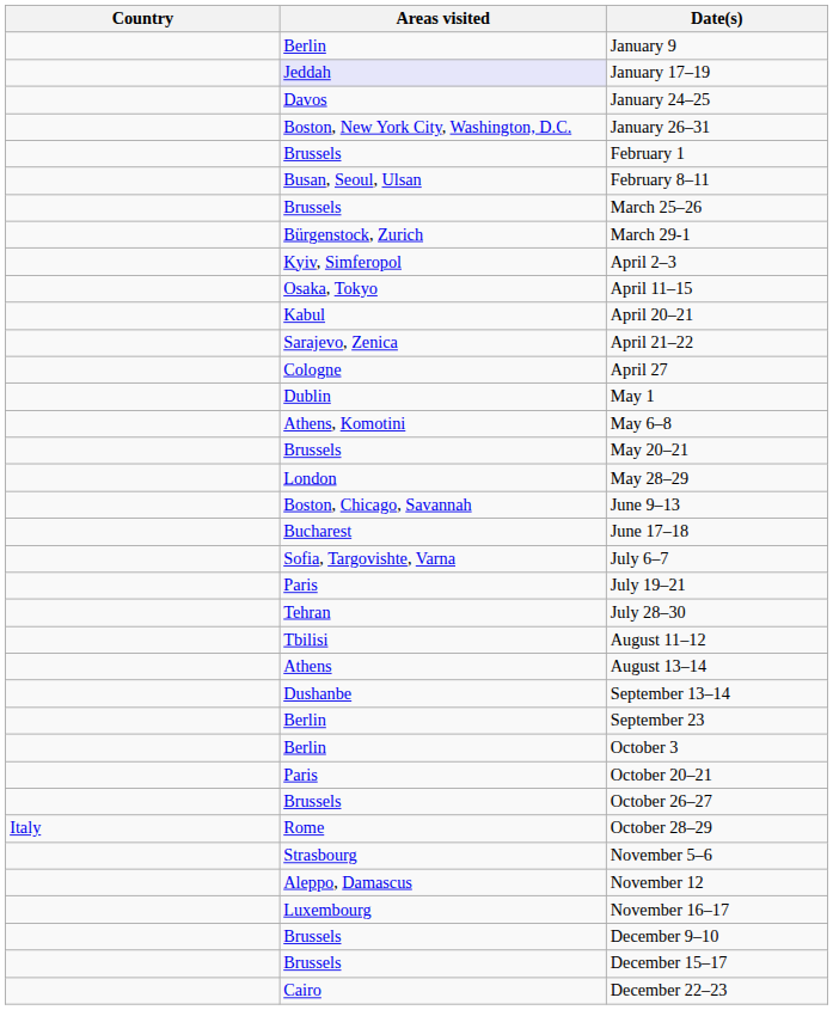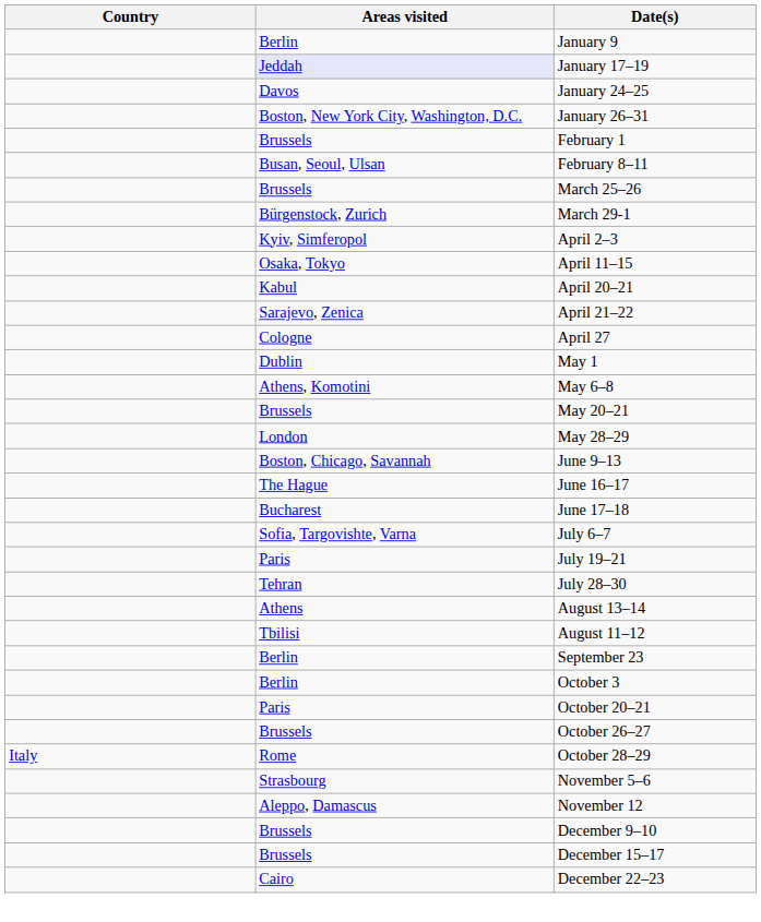+ row: The Hague | June 16–17
rows swapped: August 11–12 <-> August 13–14
- row: Dushanbe | September 13–14
- row: Luxembourg | November 16–17
